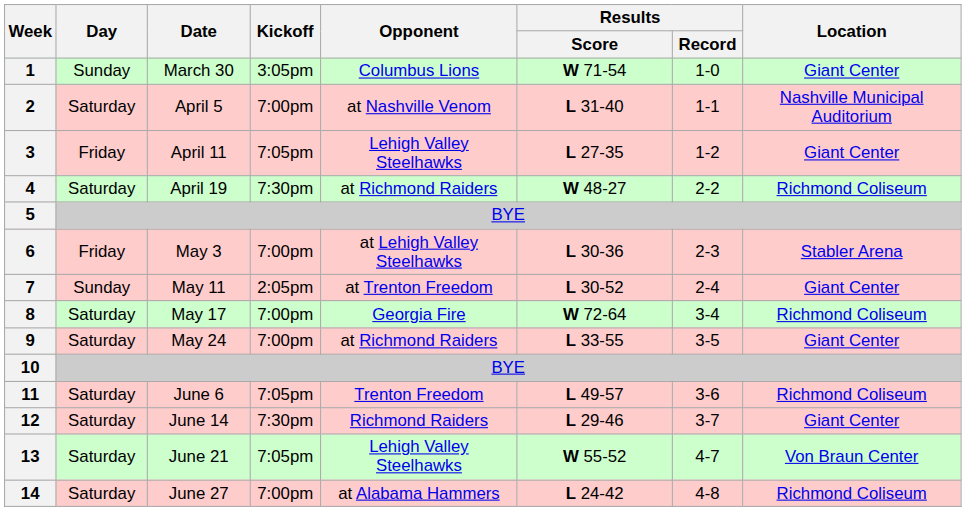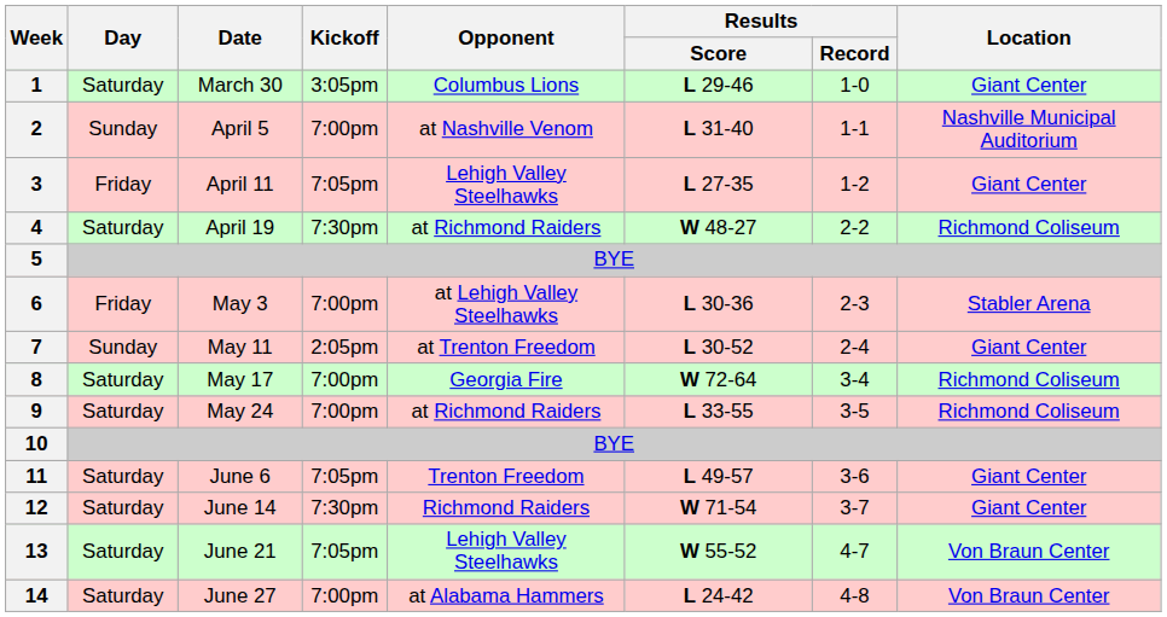1 | Day: Sunday -> Saturday
1 | Results / Score: W 71-54 -> L 29-46
2 | Day: Saturday -> Sunday
9 | Location: Giant Center -> Richmond Coliseum
11 | Location: Richmond Coliseum -> Giant Center
12 | Results / Score: L 29-46 -> W 71-54
14 | Location: Richmond Coliseum -> Von Braun Center
